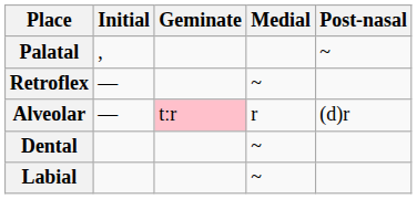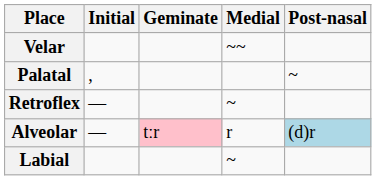+ row: Velar | ~~
Alveolar | Post-nasal: no background -> lightblue background
- row: Dental | ~
